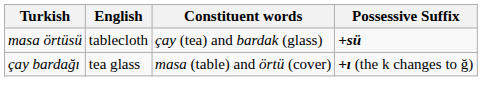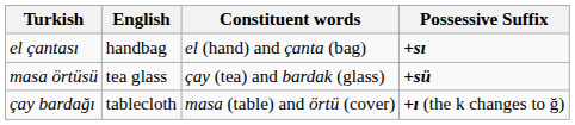+ row: el çantası | handbag | el (hand) and çanta (bag) | +sı
masa örtüsü | English: tablecloth -> tea glass
çay bardağı | English: tea glass -> tablecloth
